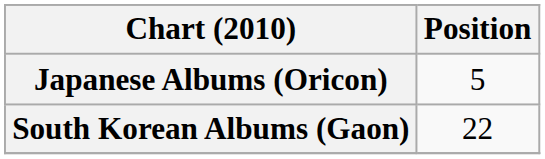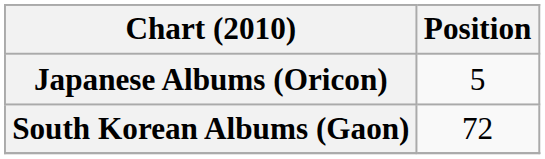South Korean Albums (Gaon) | Position: 22 -> 72
